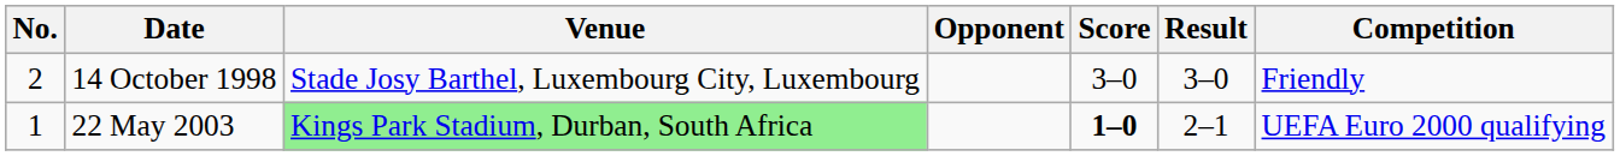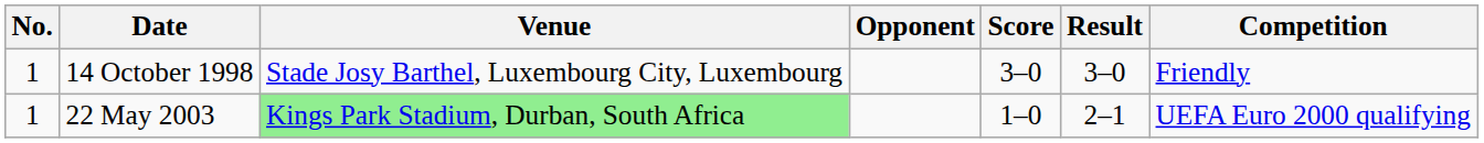14 October 1998 | No.: 2 -> 1
22 May 2003 | Score: bold -> normal
